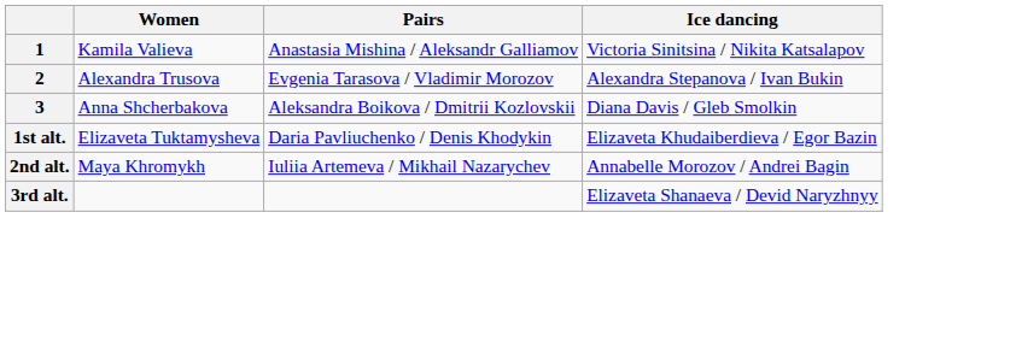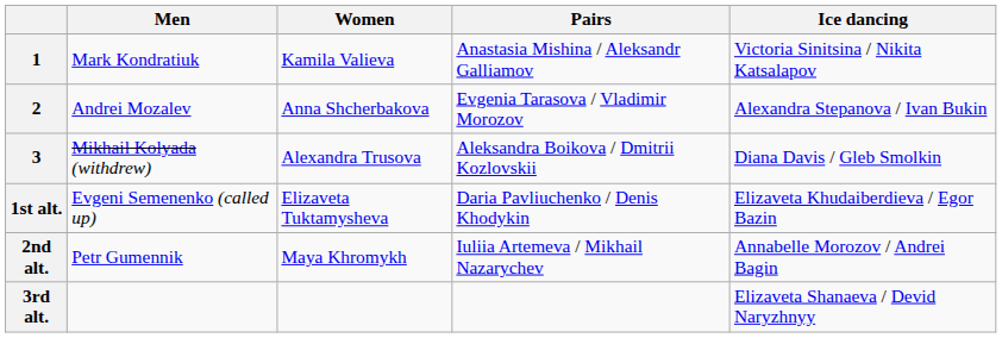+ column: Men | Mark Kondratiuk | Andrei Mozalev | Mikhail Kolyada (withdrew) | Evgeni Semenenko (called up) | Petr Gumennik
2 | Women: Alexandra Trusova -> Anna Shcherbakova
3 | Women: Anna Shcherbakova -> Alexandra Trusova
